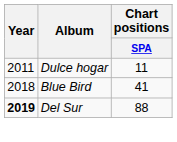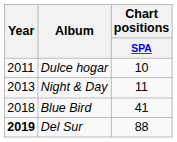Dulce hogar | Chart positions / SPA: 11 -> 10
+ row: 2013 | Night & Day | 11
